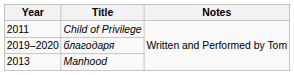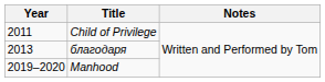благодаря | Year: 2019–2020 -> 2013
Manhood | Year: 2013 -> 2019–2020
